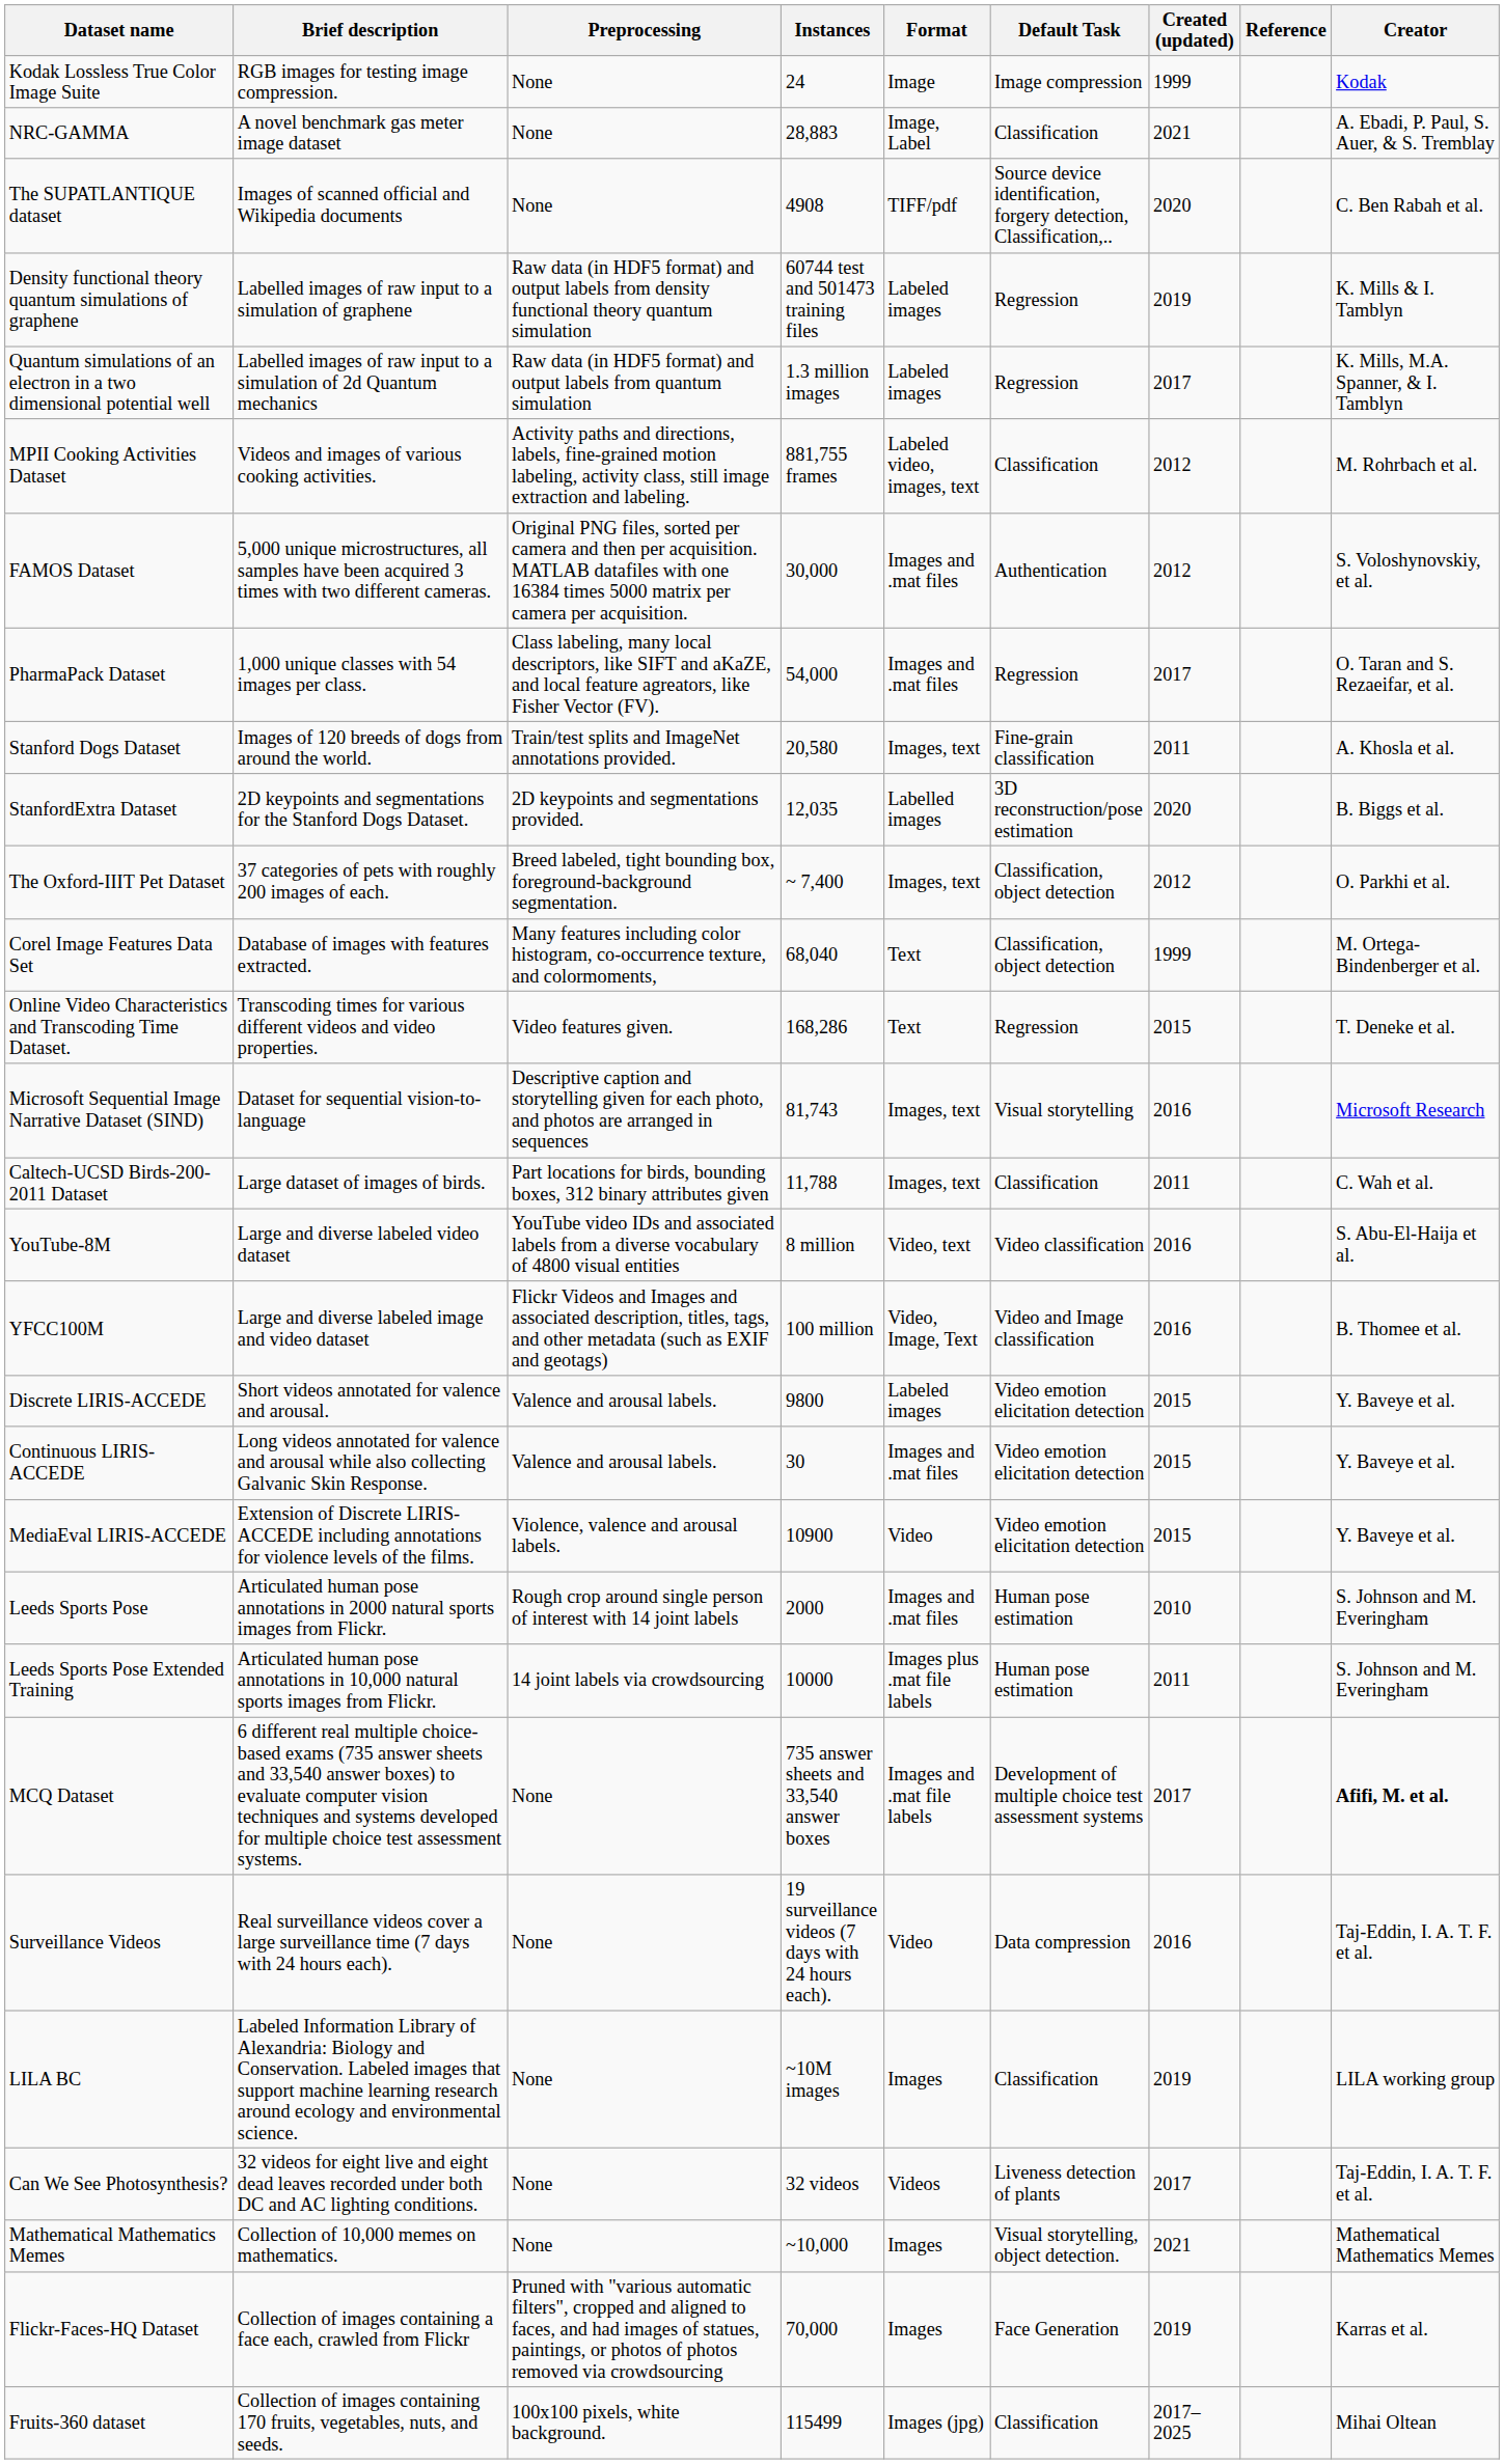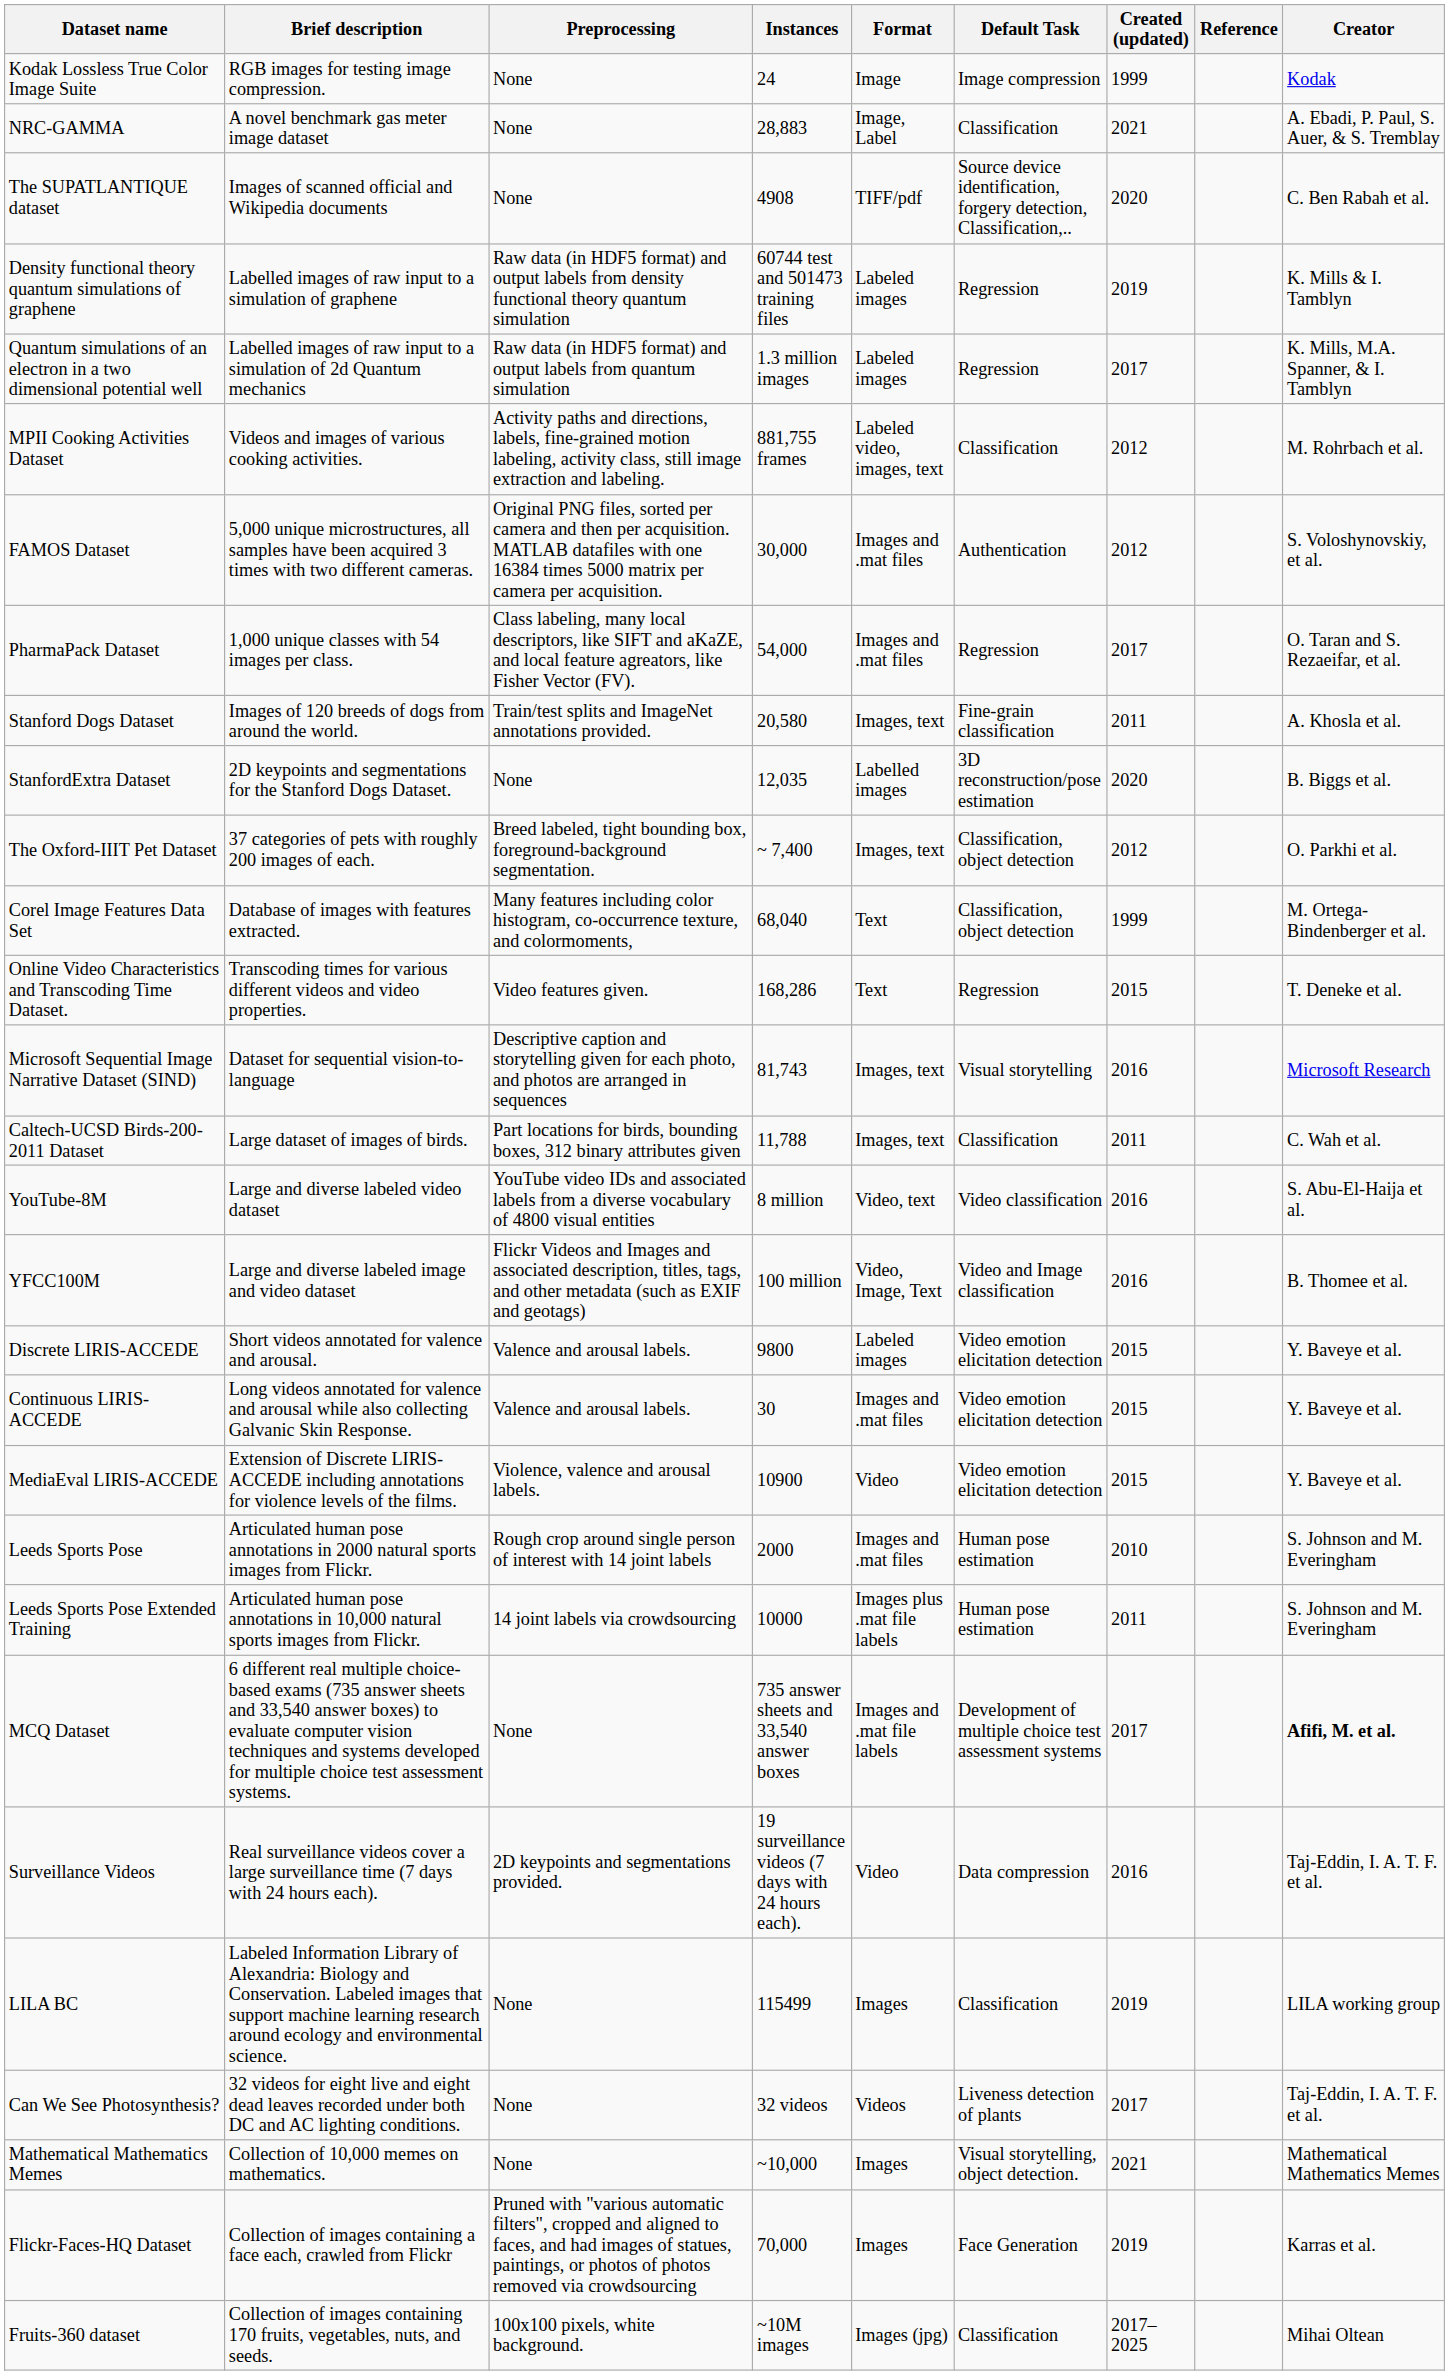StanfordExtra Dataset | Preprocessing: 2D keypoints and segmentations provided. -> None
Surveillance Videos | Preprocessing: None -> 2D keypoints and segmentations provided.
LILA BC | Instances: ~10M images -> 115499
Fruits-360 dataset | Instances: 115499 -> ~10M images
